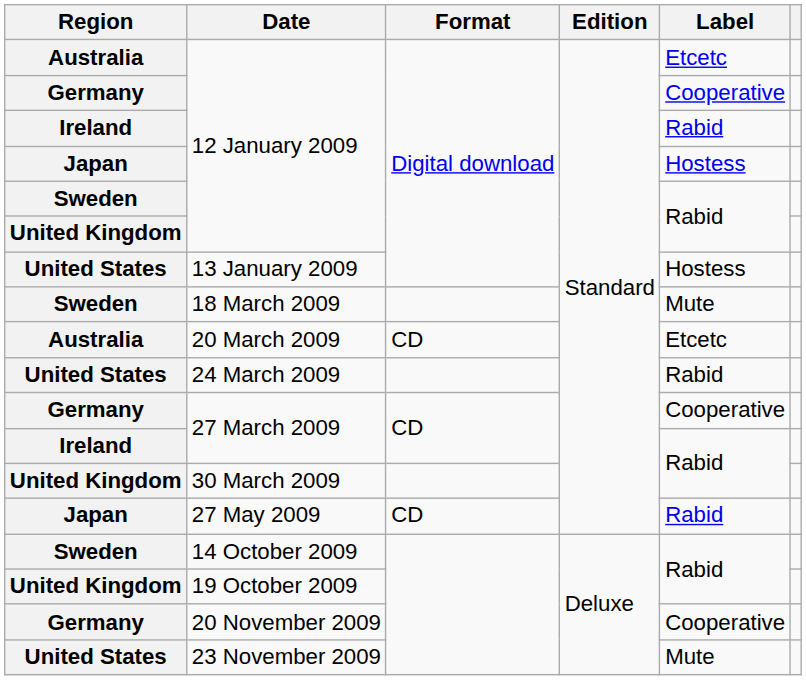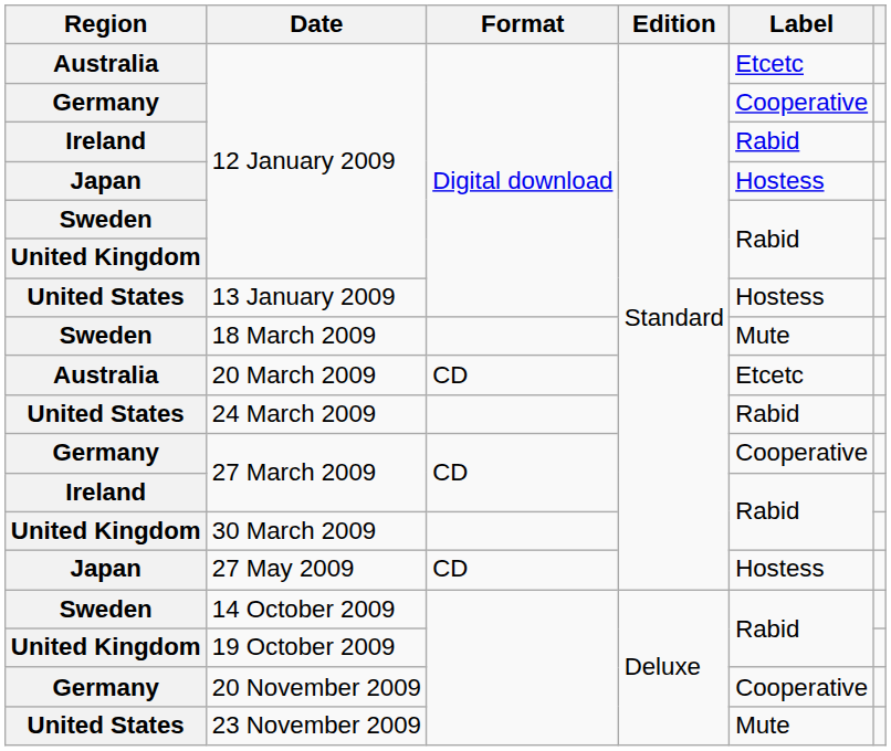27 May 2009 | Label: Rabid -> Hostess
